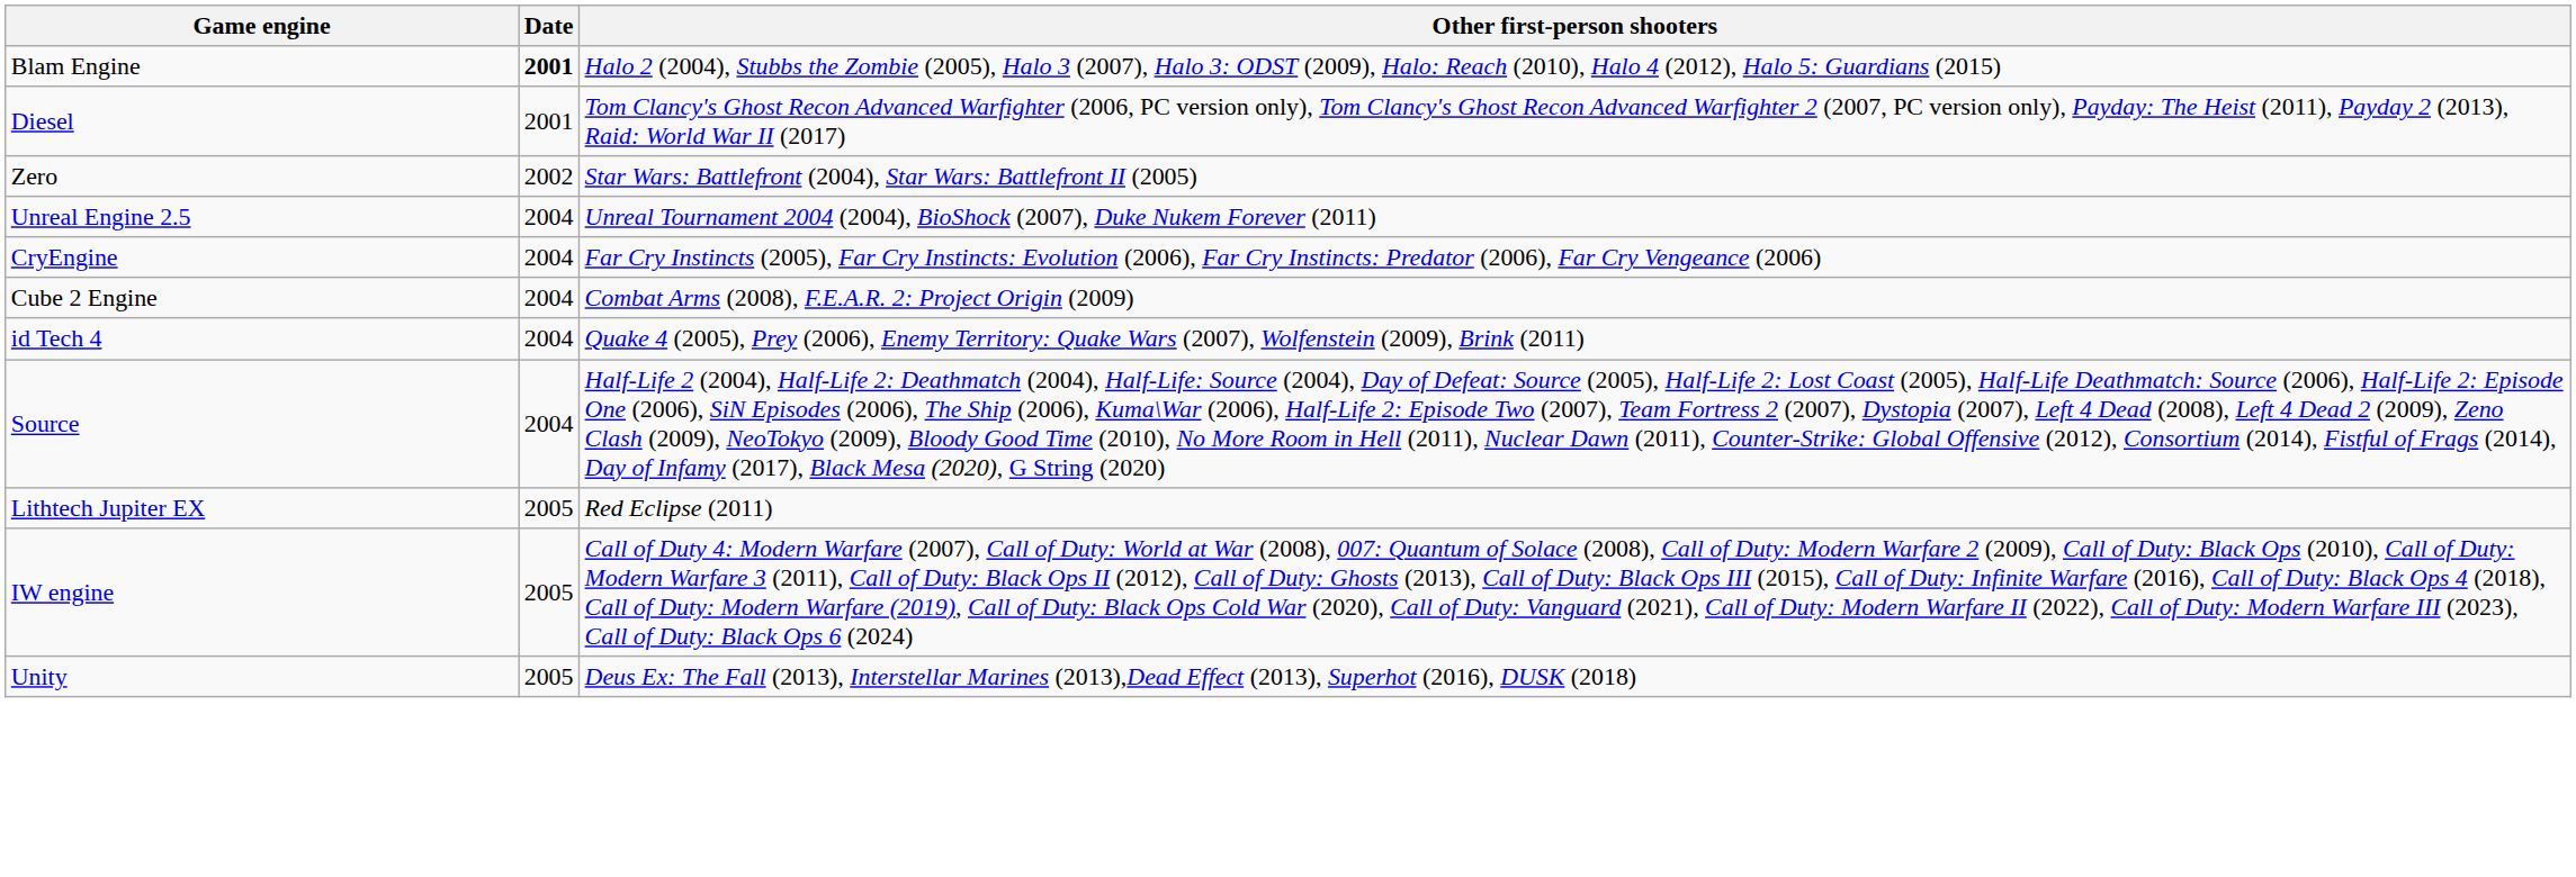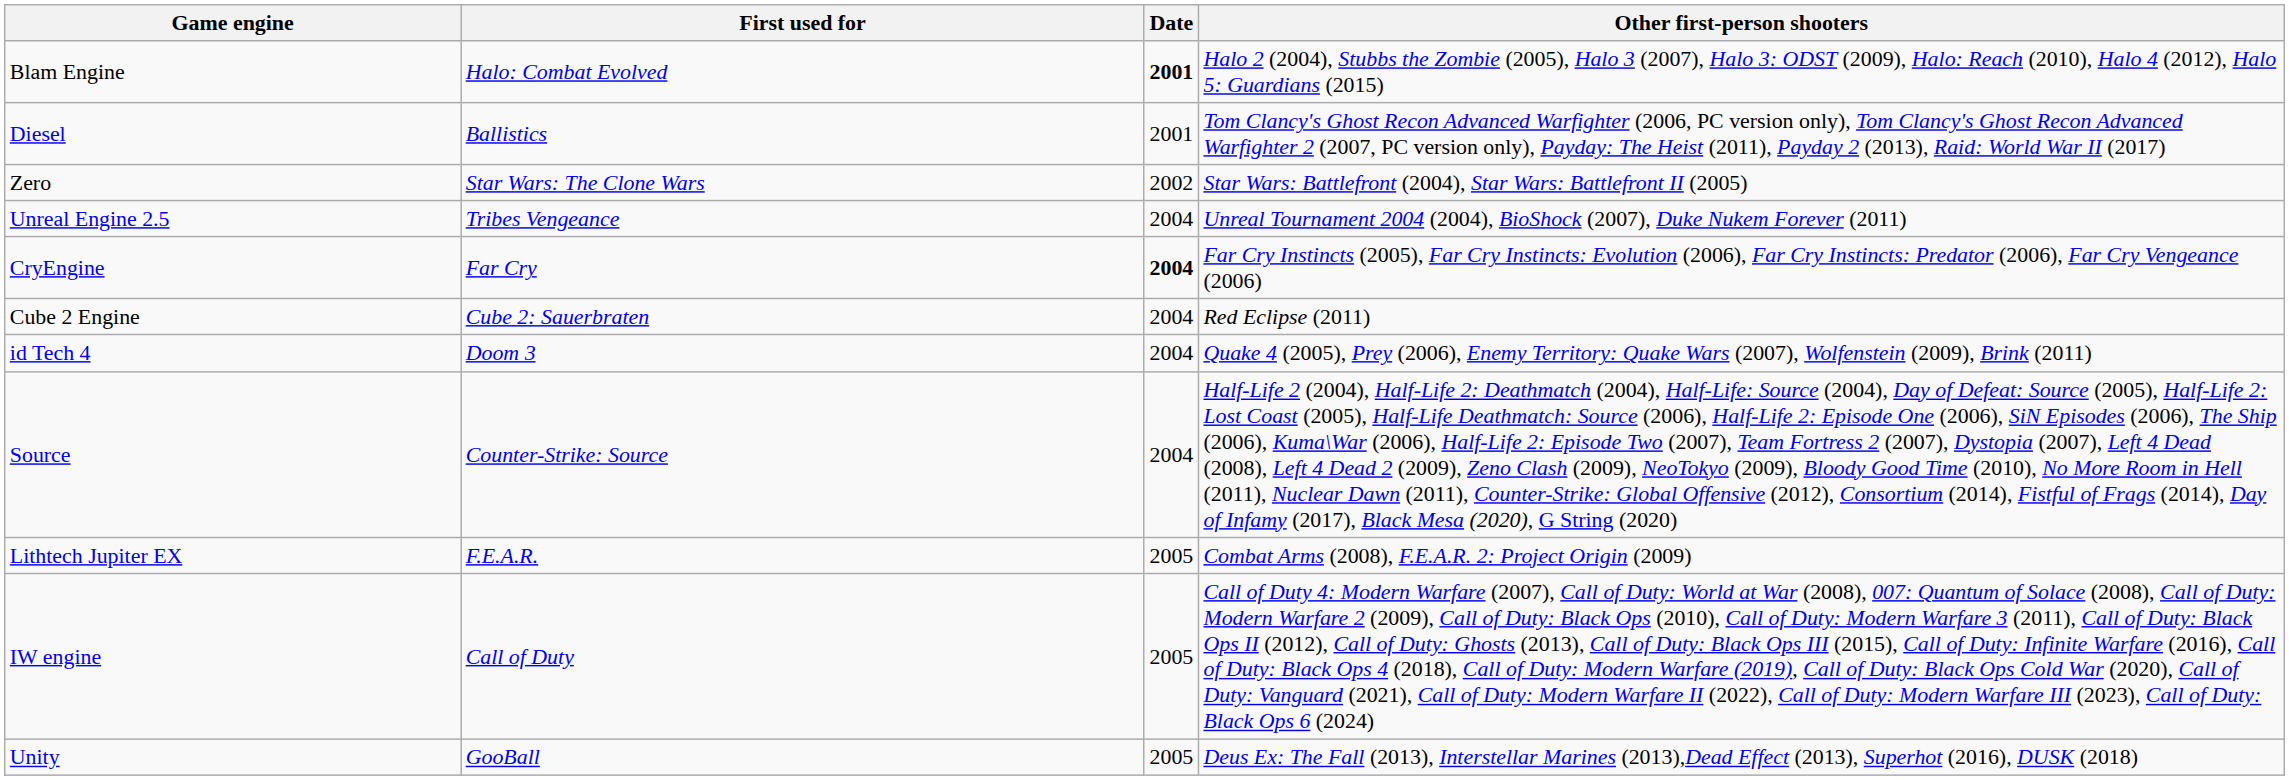+ column: First used for | Halo: Combat Evolved | Ballistics | Star Wars: The Clone Wars | Tribes Vengeance | Far Cry | Cube 2: Sauerbraten | Doom 3 | Counter-Strike: Source | F.E.A.R. | Call of Duty | GooBall
CryEngine | Date: normal -> bold
Cube 2 Engine | Other first-person shooters: Combat Arms (2008), F.E.A.R. 2: Project Origin (2009) -> Red Eclipse (2011)
Lithtech Jupiter EX | Other first-person shooters: Red Eclipse (2011) -> Combat Arms (2008), F.E.A.R. 2: Project Origin (2009)
